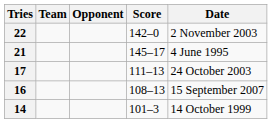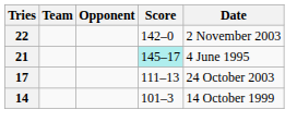21 | Score: no background -> paleturquoise background
- row: 16 | 108–13 | 15 September 2007
